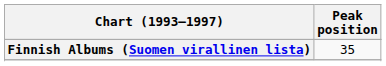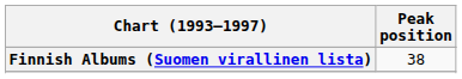Finnish Albums (Suomen virallinen lista) | Peak position: 35 -> 38
